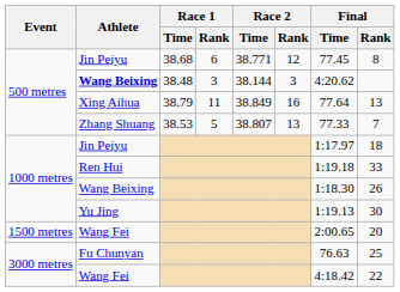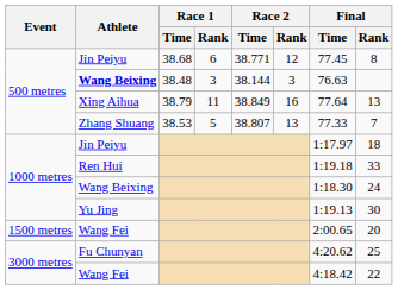500 metres / Wang Beixing | Final / Time: 4:20.62 -> 76.63
1000 metres / Wang Beixing | Final / Rank: 26 -> 24
Fu Chunyan | Final / Time: 76.63 -> 4:20.62
